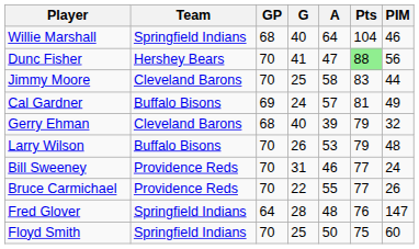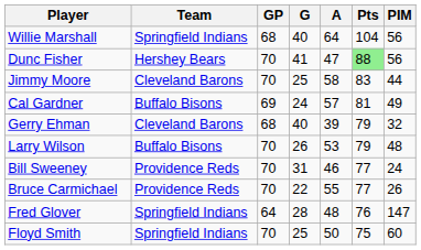Willie Marshall | PIM: 46 -> 56
